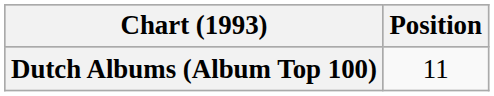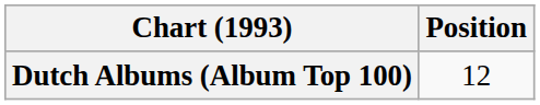Dutch Albums (Album Top 100) | Position: 11 -> 12
